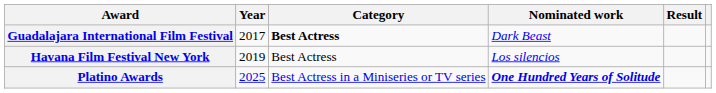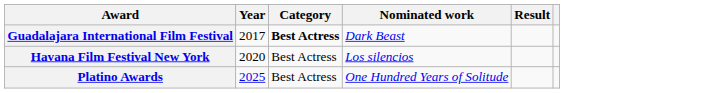Havana Film Festival New York | Year: 2019 -> 2020
Platino Awards | Category: Best Actress in a Miniseries or TV series -> Best Actress
Platino Awards | Nominated work: bold -> normal
